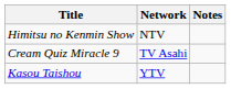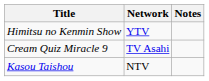Himitsu no Kenmin Show | Network: NTV -> YTV
Kasou Taishou | Network: YTV -> NTV
